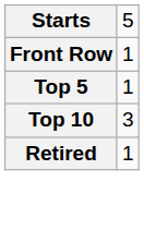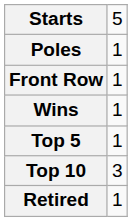+ row: Poles | 1
+ row: Wins | 1
